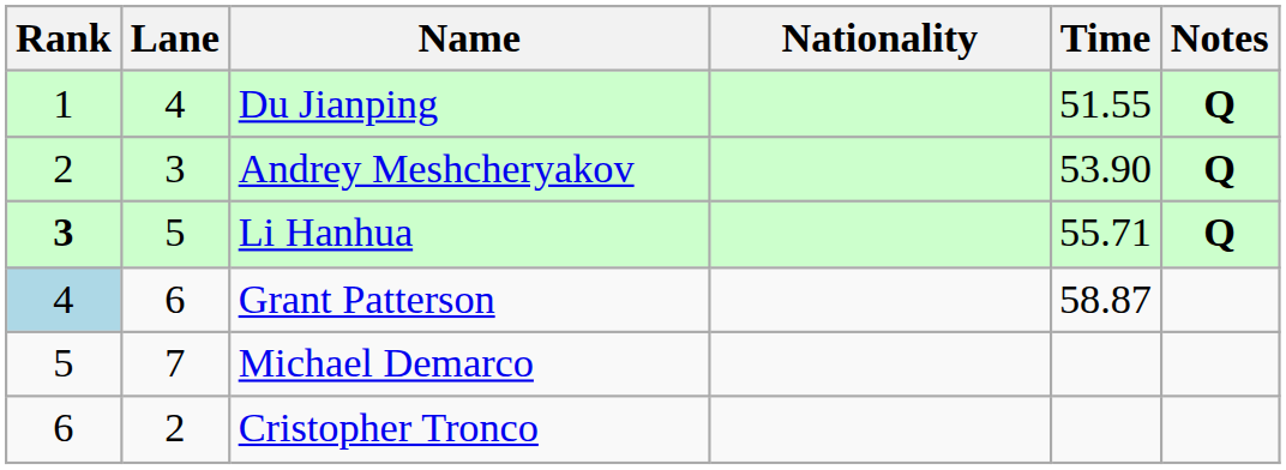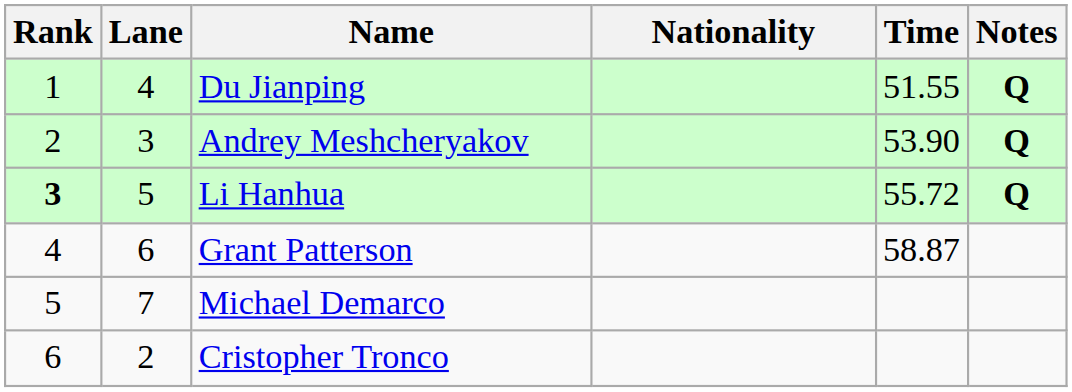Li Hanhua | Time: 55.71 -> 55.72
Grant Patterson | Rank: lightblue background -> no background
